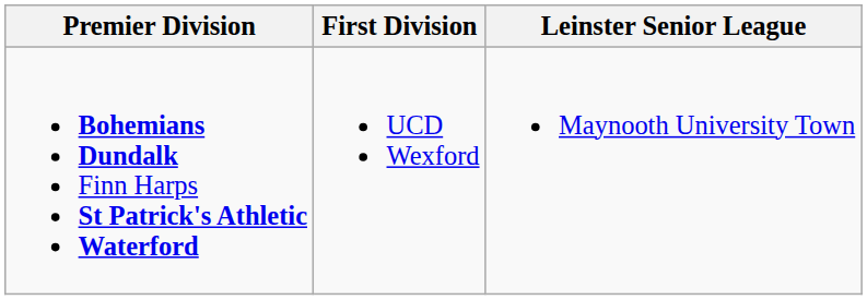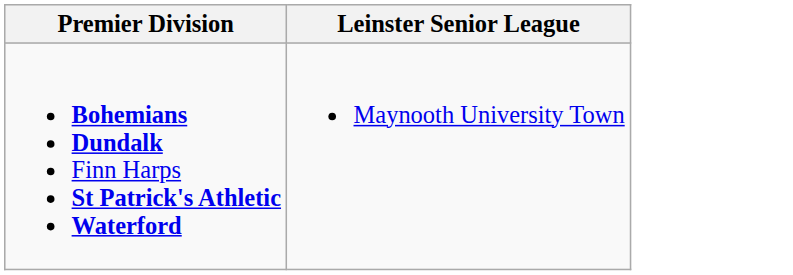- column: First Division | UCD Wexford
